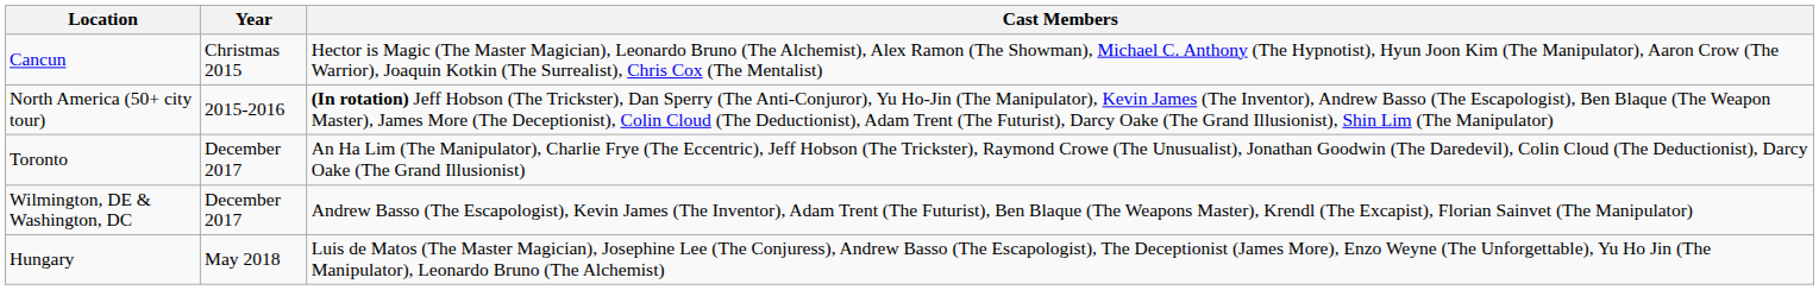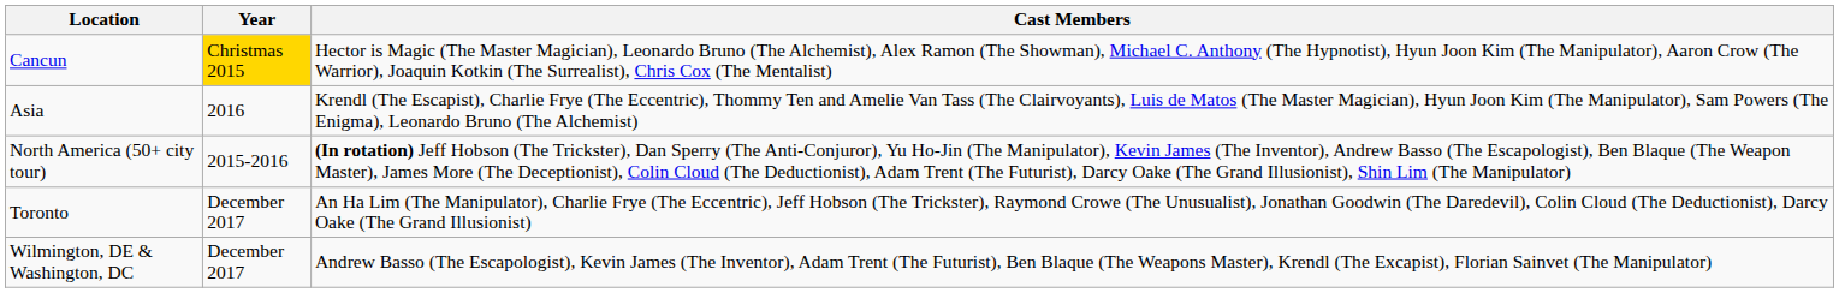Cancun | Year: no background -> gold background
+ row: Asia | 2016 | Krendl (The Escapist), Charlie Frye (The Eccentric), Thommy Ten and Amelie Van Tass (The Clairvoyants), Luis de Matos (The Master Magician), Hyun Joon Kim (The Manipulator), Sam Powers (The Enigma), Leonardo Bruno (The Alchemist)
- row: Hungary | May 2018 | Luis de Matos (The Master Magician), Josephine Lee (The Conjuress), Andrew Basso (The Escapologist), The Deceptionist (James More), Enzo Weyne (The Unforgettable), Yu Ho Jin (The Manipulator), Leonardo Bruno (The Alchemist)
